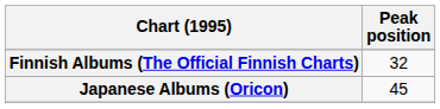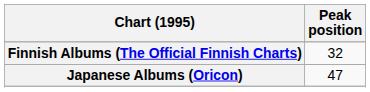Japanese Albums (Oricon) | Peak position: 45 -> 47
